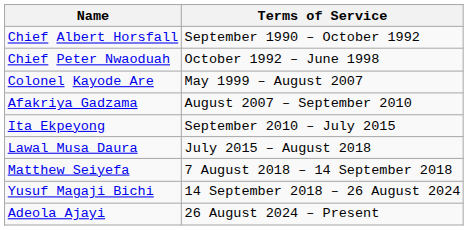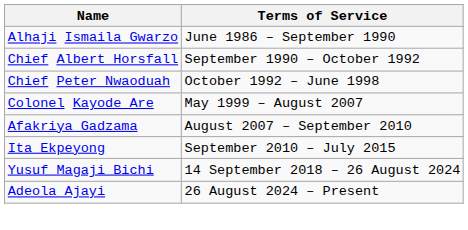+ row: Alhaji Ismaila Gwarzo | June 1986 – September 1990
- row: Lawal Musa Daura | July 2015 – August 2018
- row: Matthew Seiyefa | 7 August 2018 – 14 September 2018
